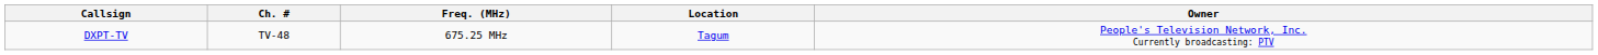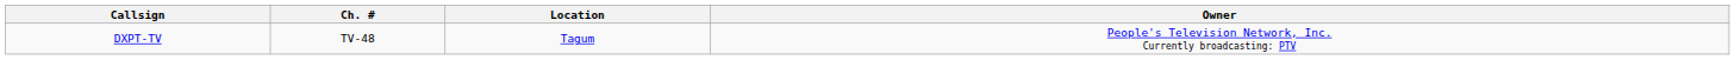- column: Freq. (MHz) | 675.25 MHz
